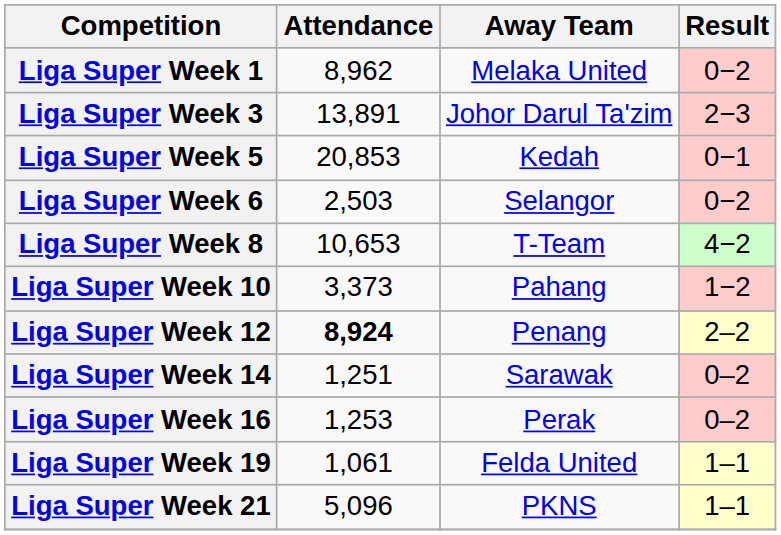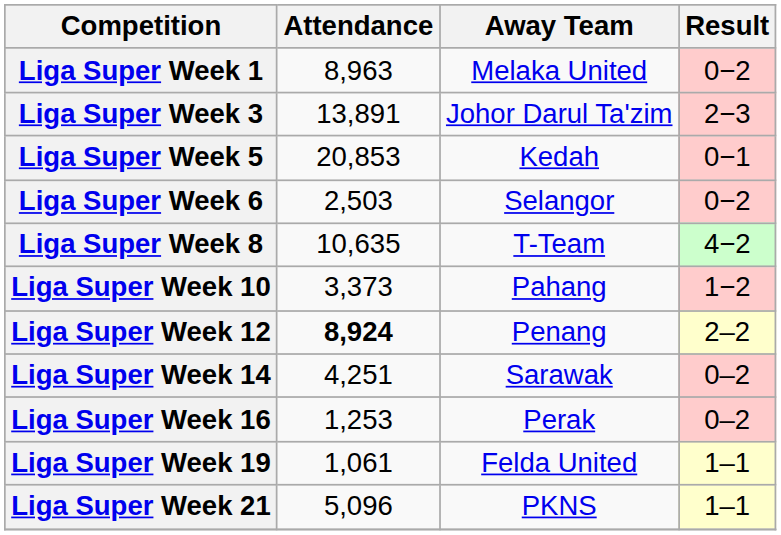Liga Super Week 1 | Attendance: 8,962 -> 8,963
Liga Super Week 8 | Attendance: 10,653 -> 10,635
Liga Super Week 14 | Attendance: 1,251 -> 4,251
